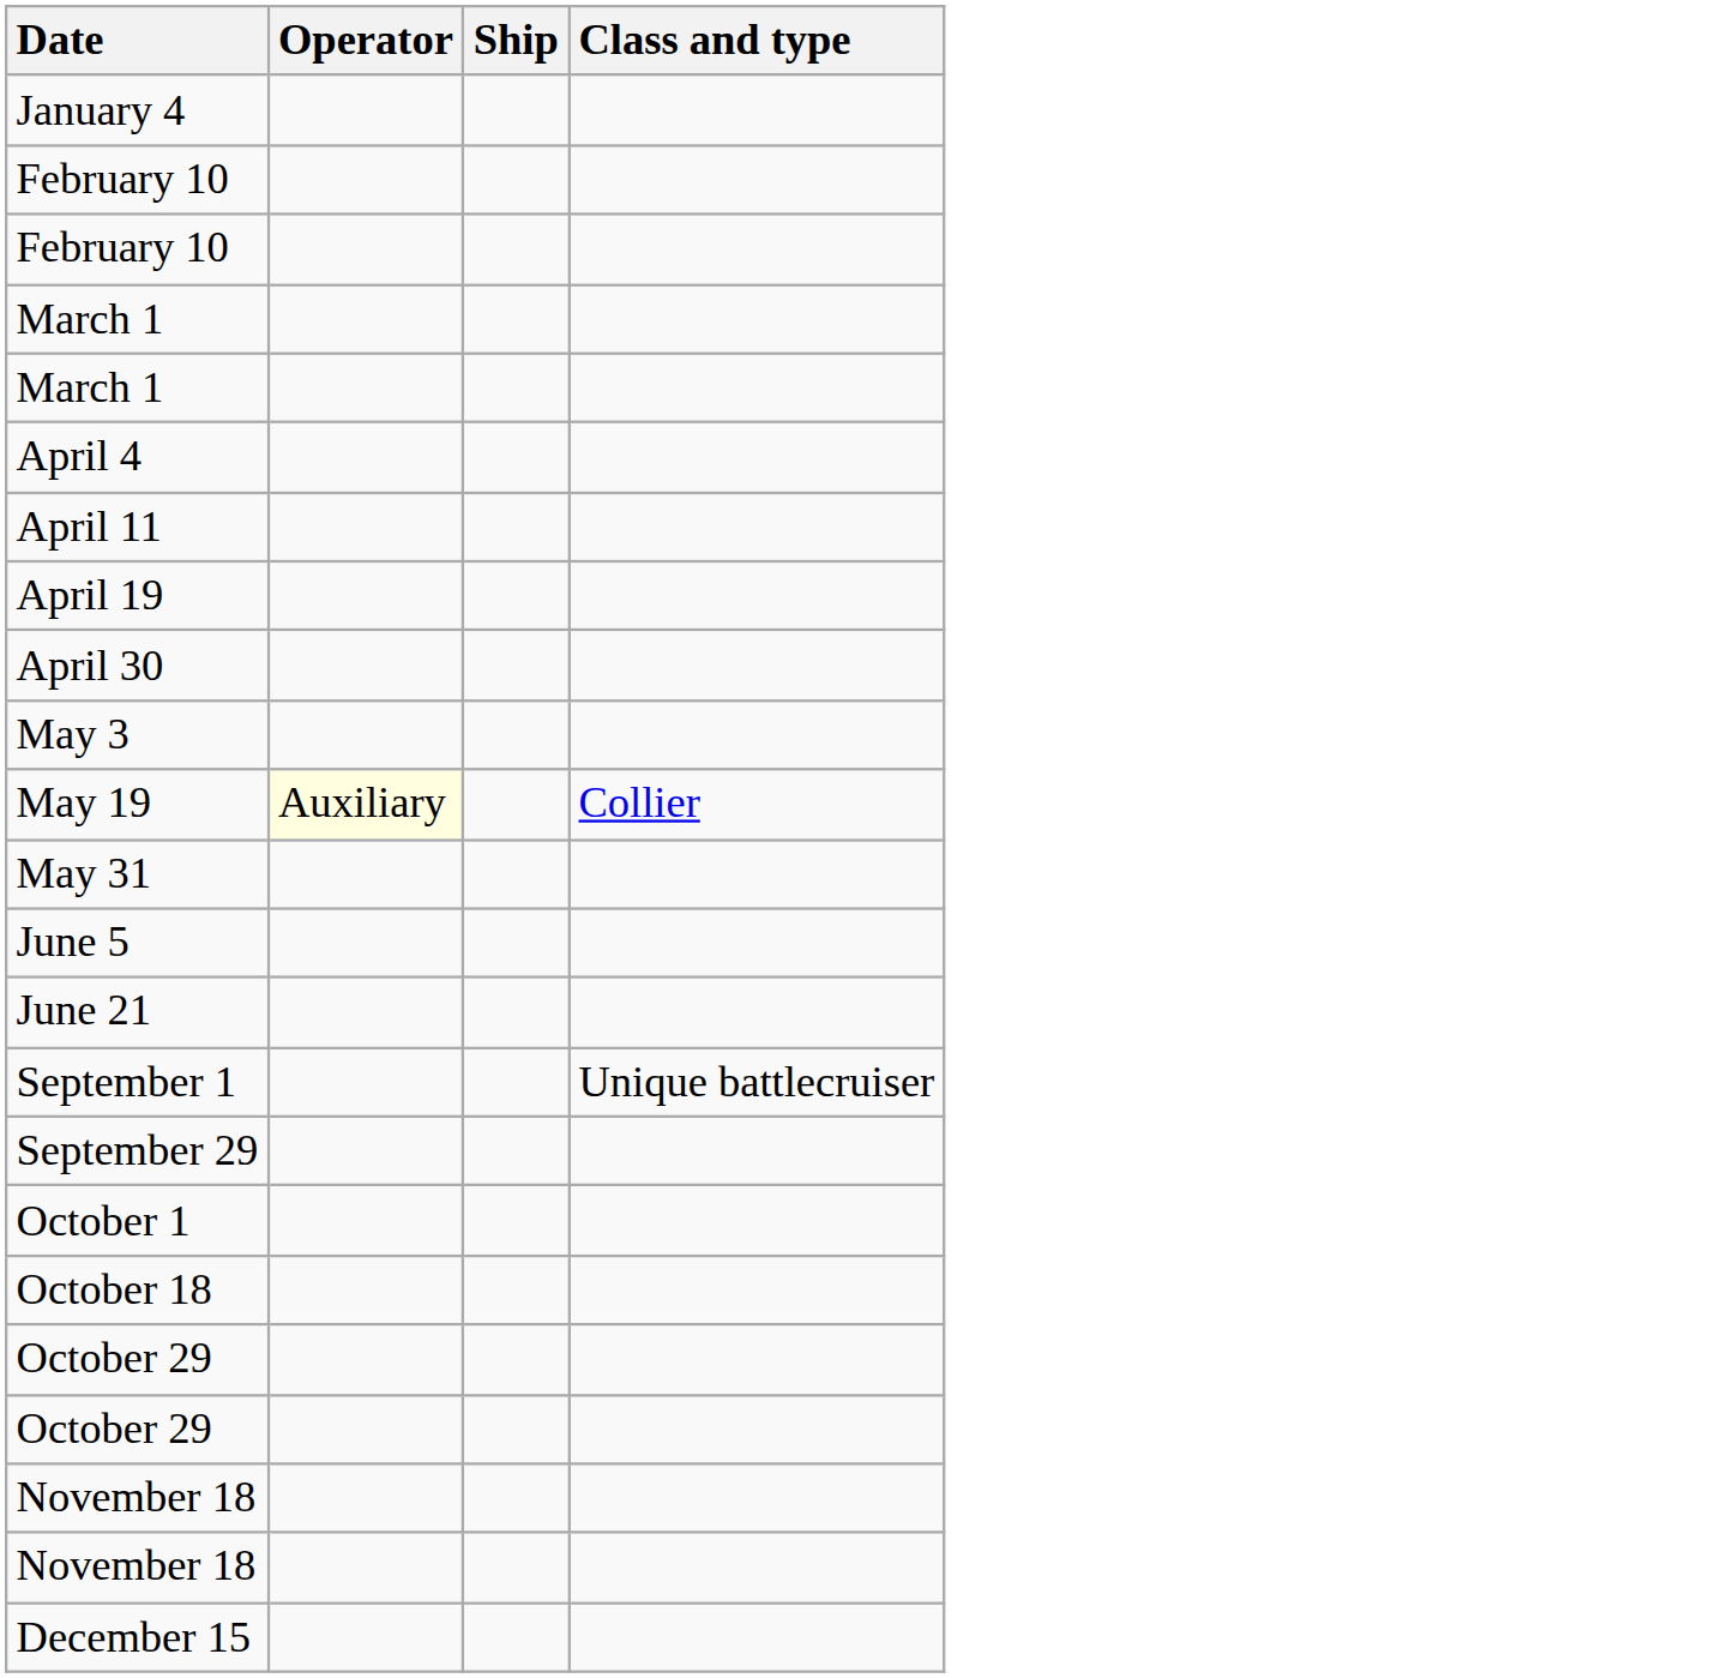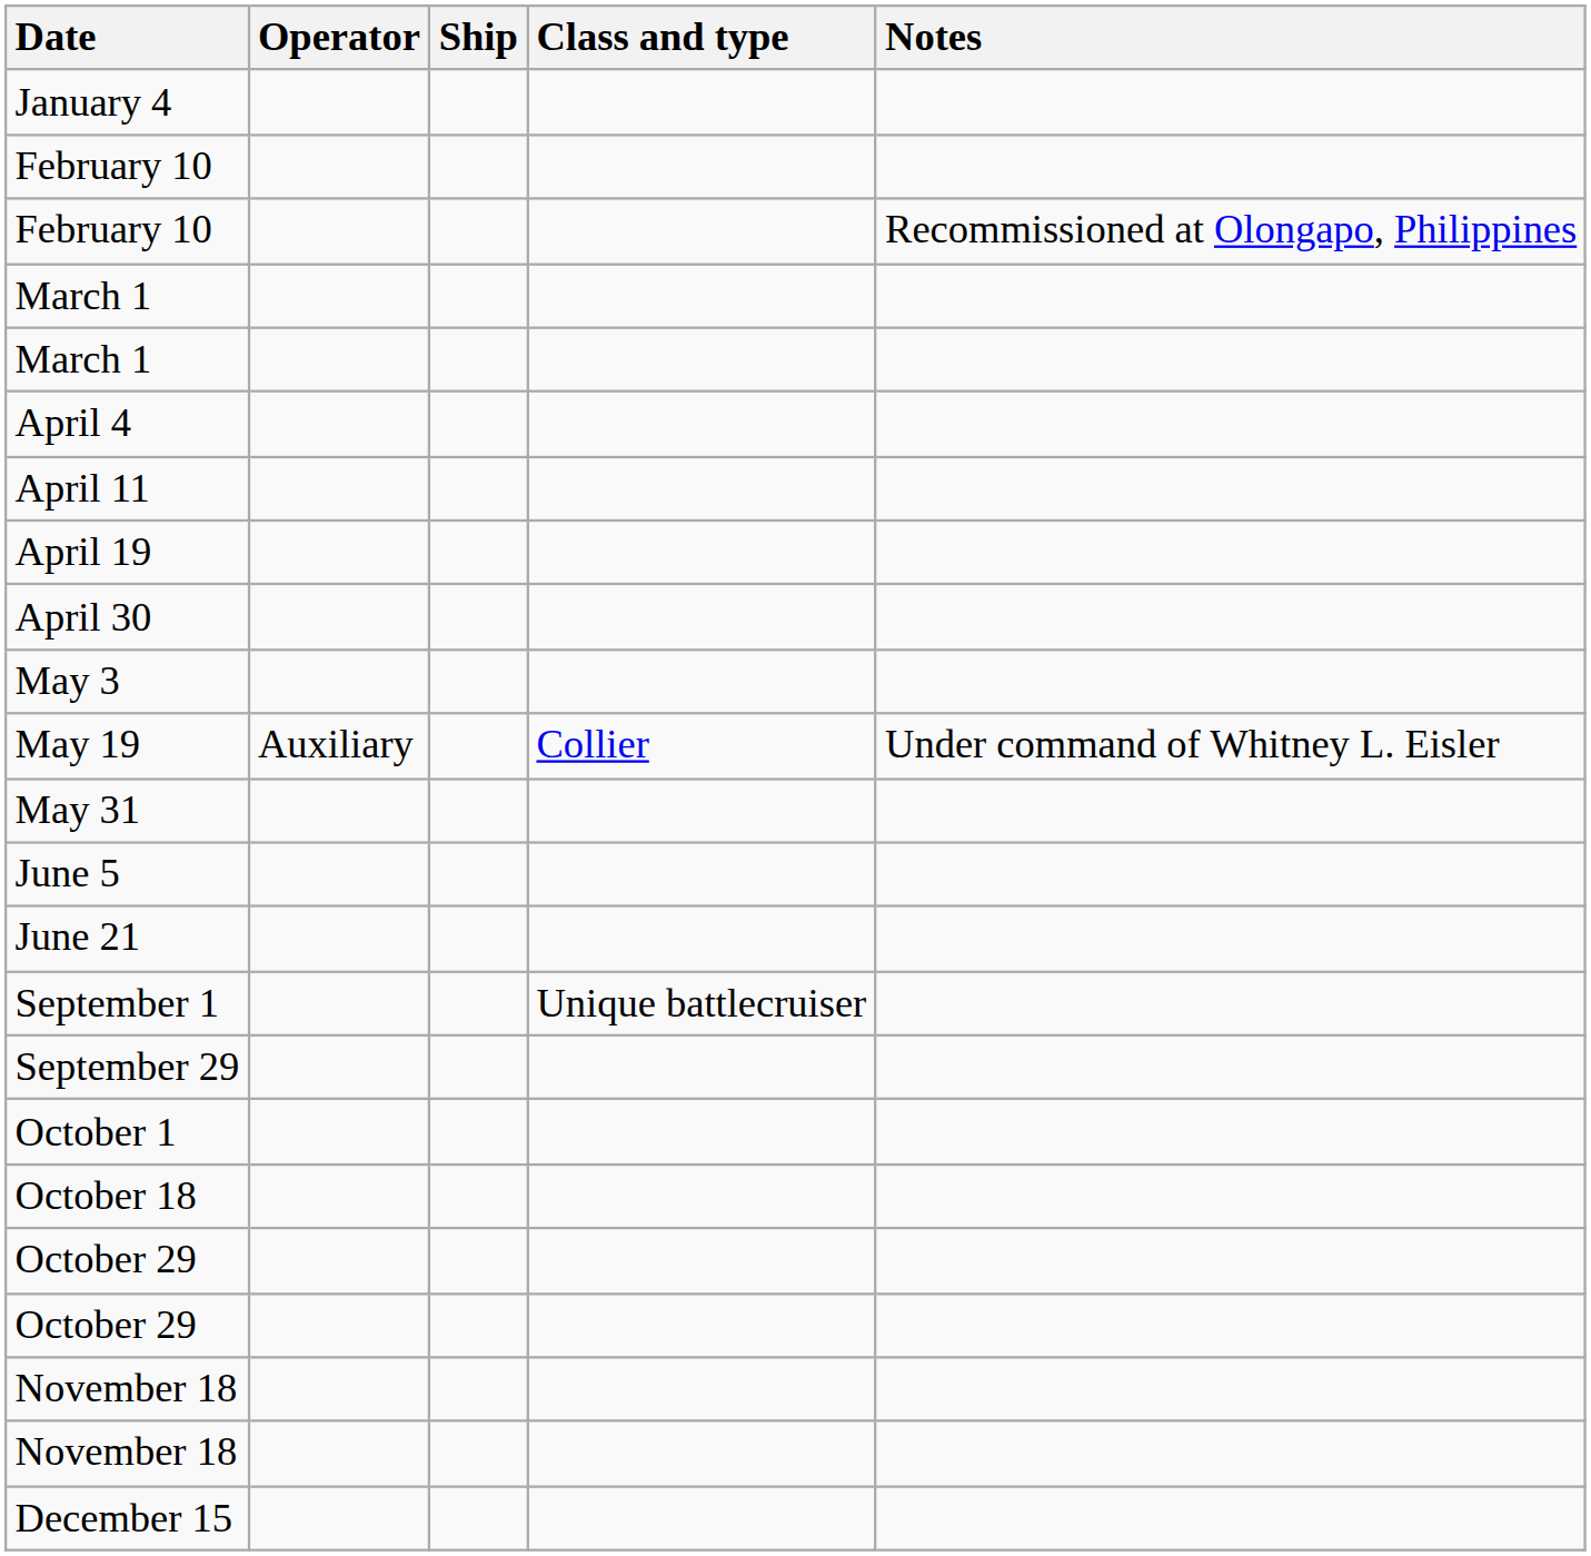+ column: Notes | Recommissioned at Olongapo, Philippines | Under command of Whitney L. Eisler
May 19 | Operator: lightyellow background -> no background
